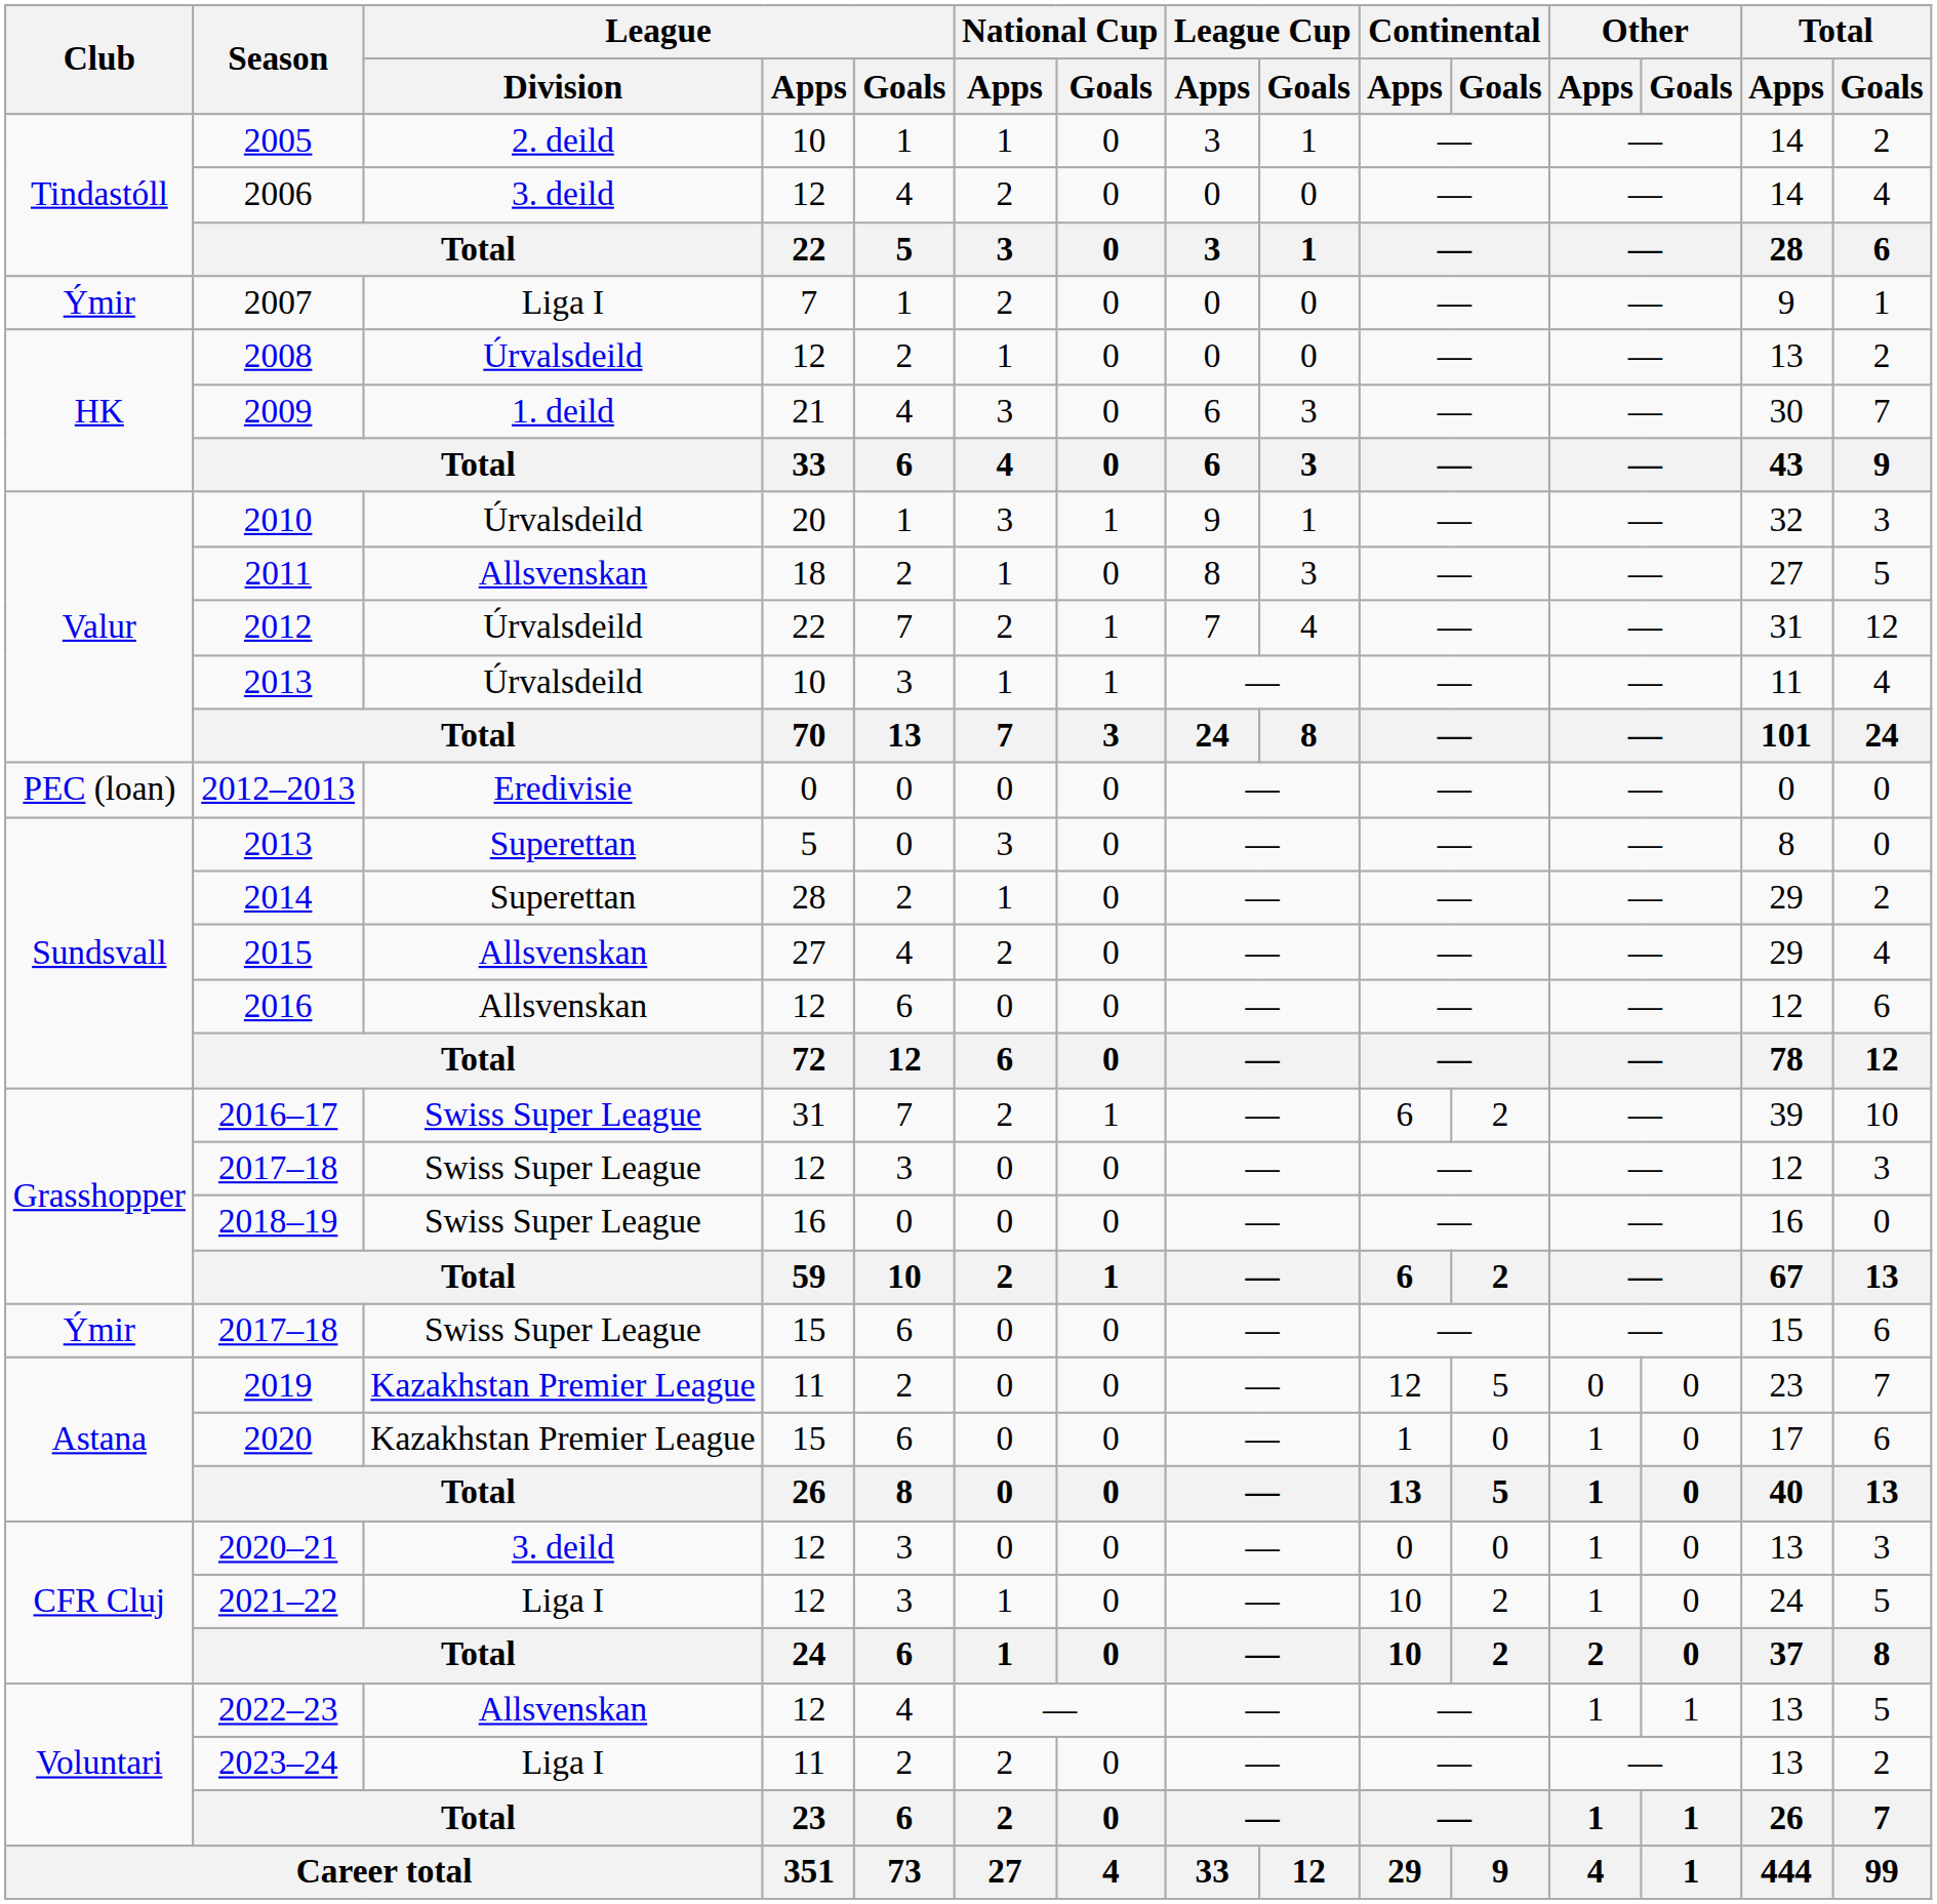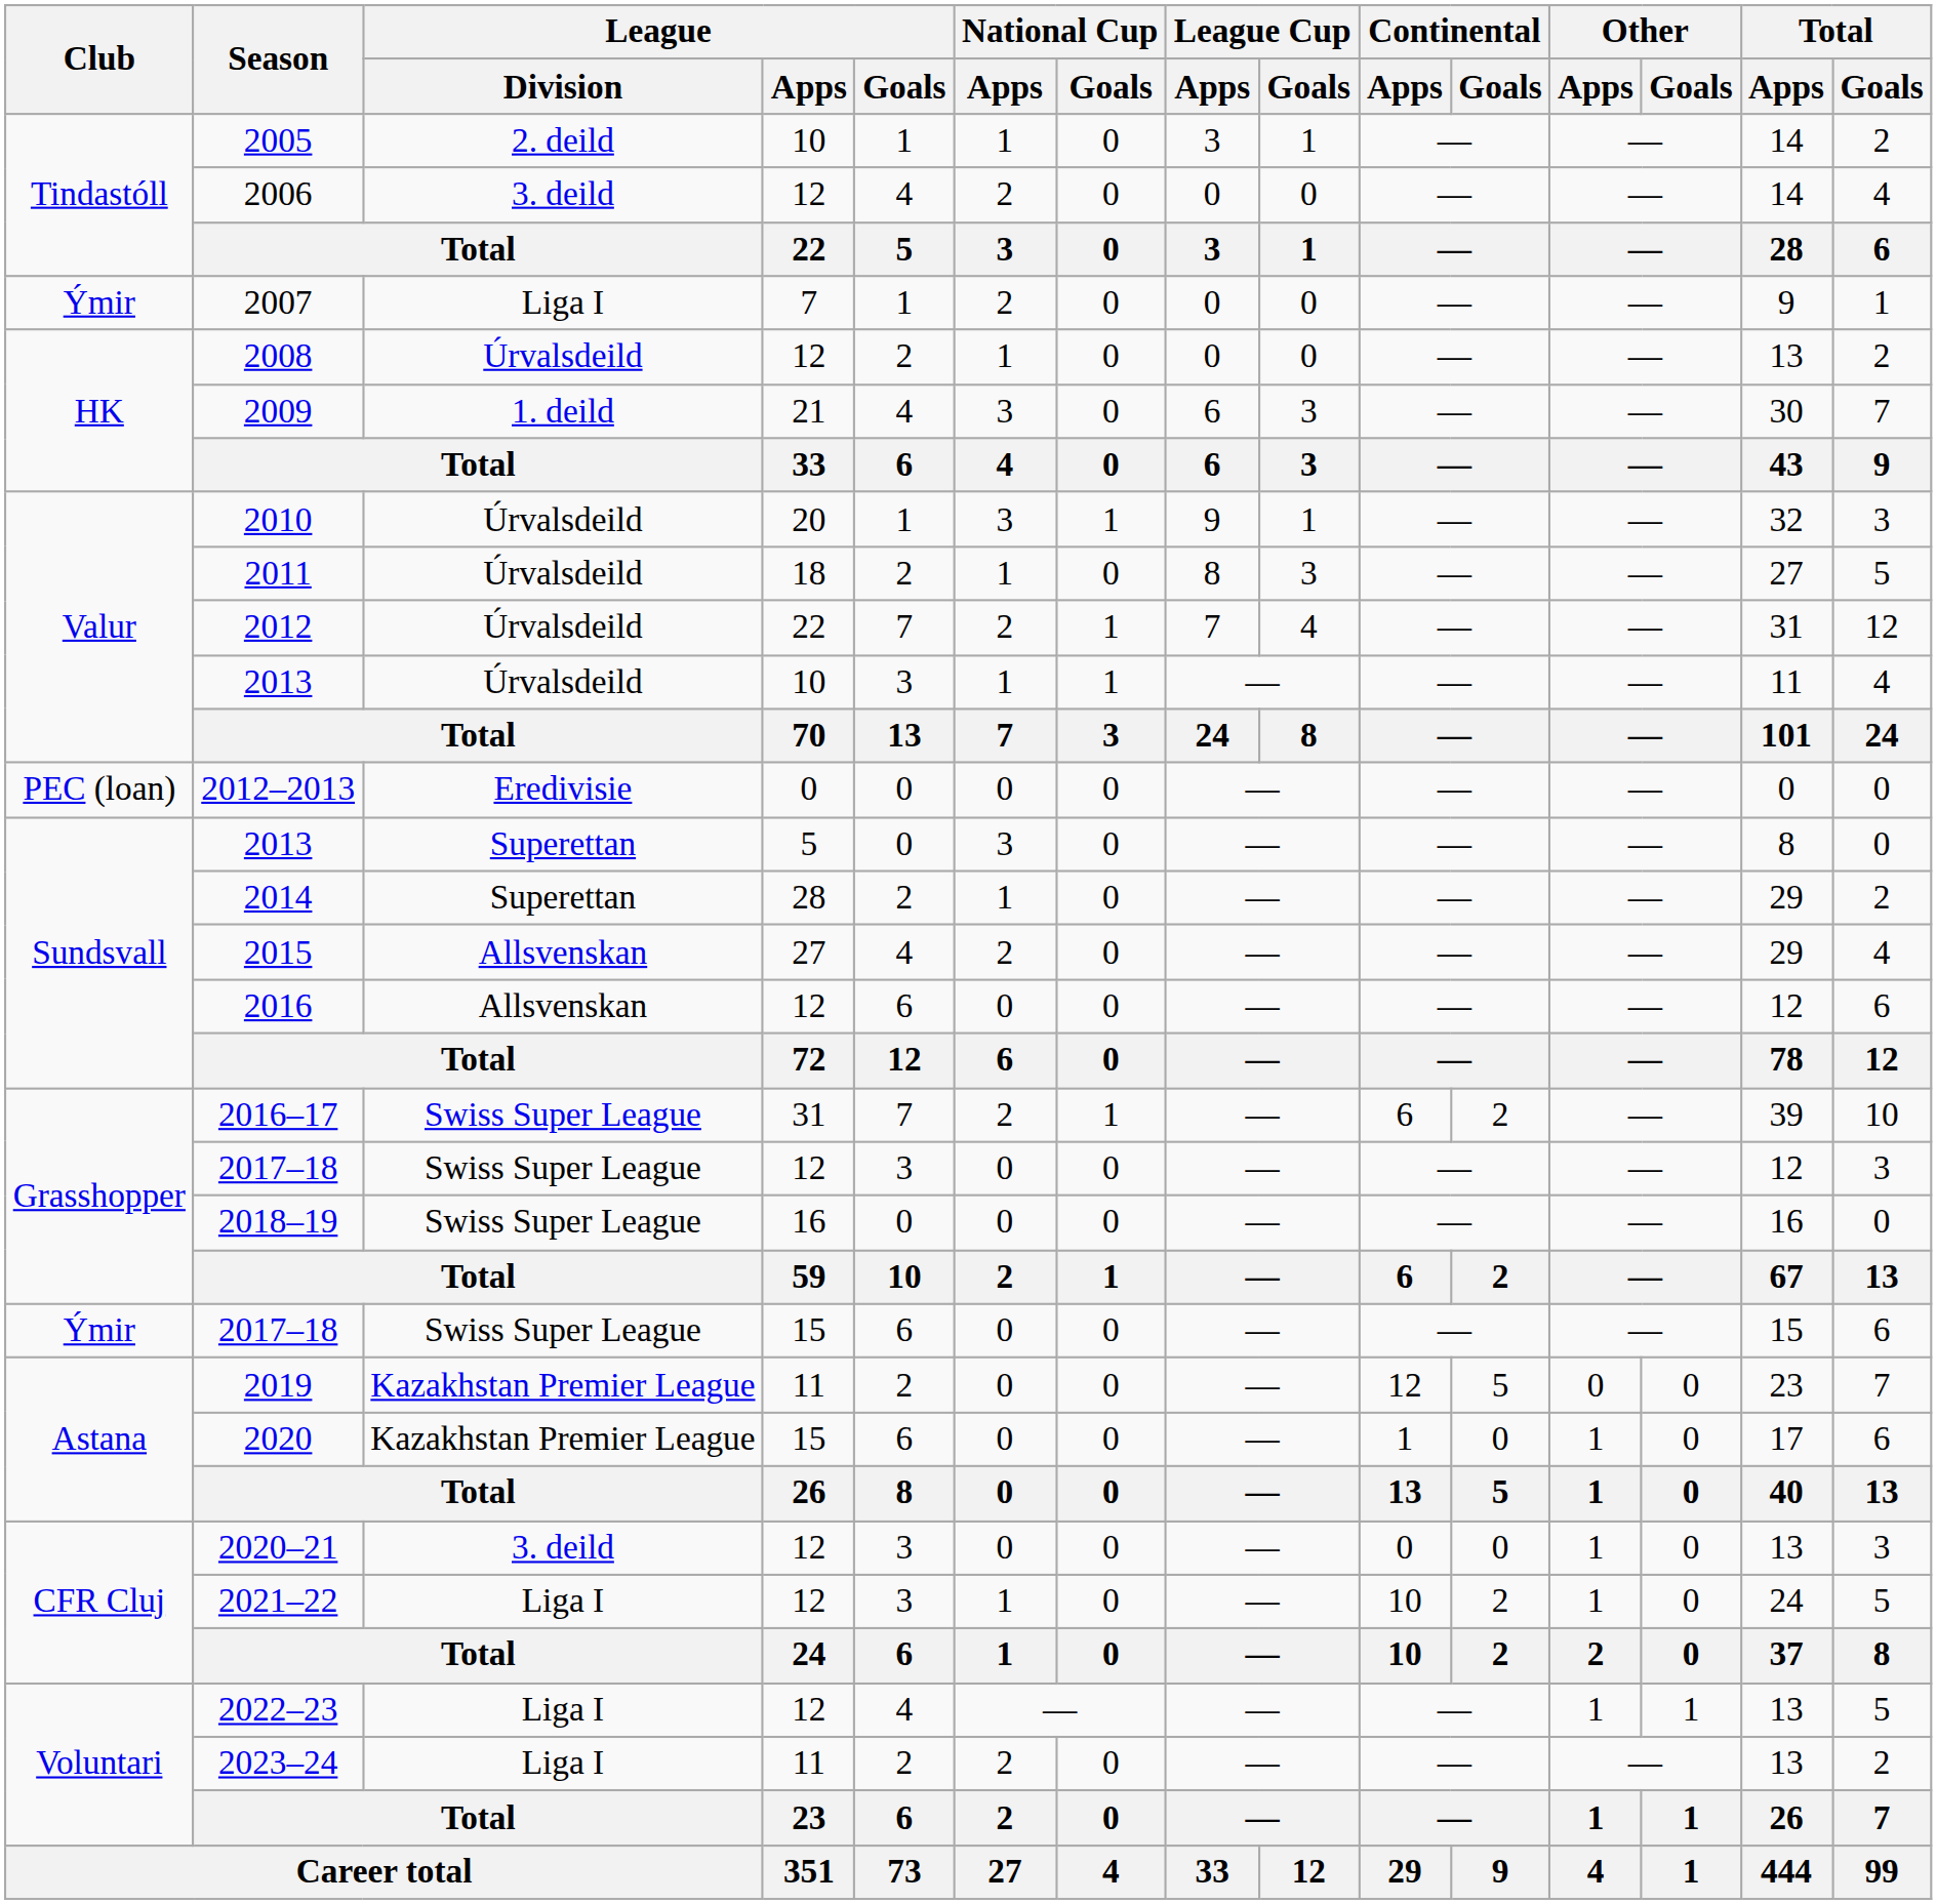2011 | League / Division: Allsvenskan -> Úrvalsdeild
2022–23 | League / Division: Allsvenskan -> Liga I
